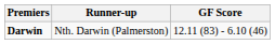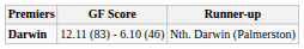columns swapped: GF Score <-> Runner-up
